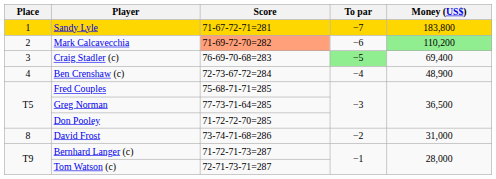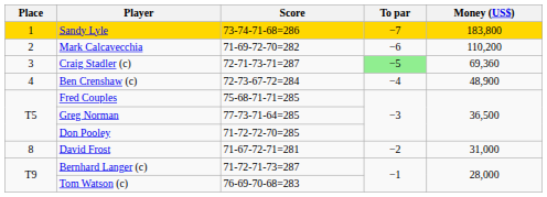Sandy Lyle | Score: 71-67-72-71=281 -> 73-74-71-68=286
Mark Calcavecchia | Score: lightsalmon background -> no background
Mark Calcavecchia | Money (US$): lightgreen background -> no background
Craig Stadler (c) | Score: 76-69-70-68=283 -> 72-71-73-71=287
Craig Stadler (c) | Money (US$): 69,400 -> 69,360
David Frost | Score: 73-74-71-68=286 -> 71-67-72-71=281
Tom Watson (c) | Score: 72-71-73-71=287 -> 76-69-70-68=283
